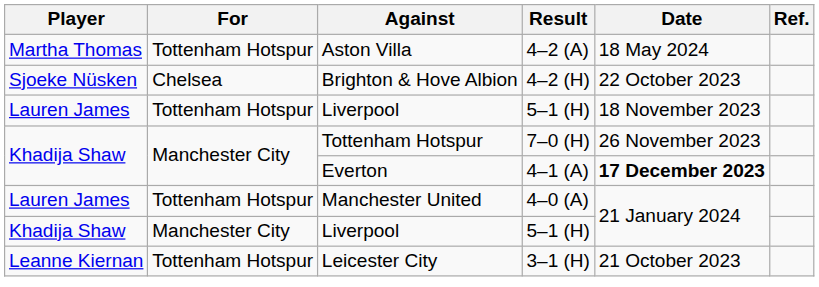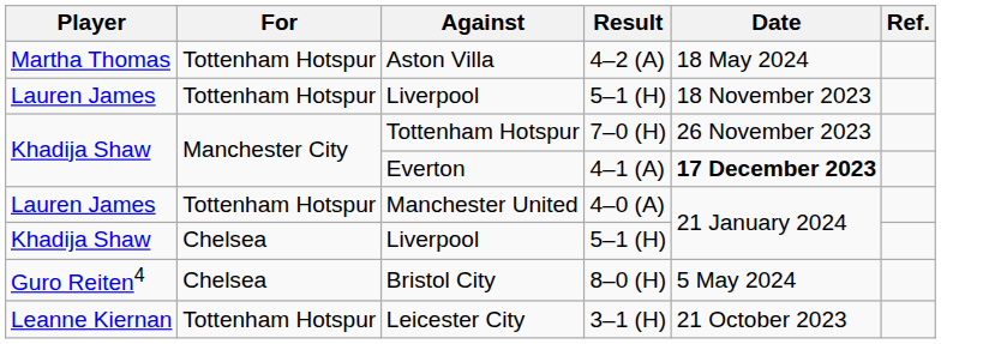- row: Sjoeke Nüsken | Chelsea | Brighton & Hove Albion | 4–2 (H) | 22 October 2023
Khadija Shaw / Liverpool | For: Manchester City -> Chelsea
+ row: Guro Reiten4 | Chelsea | Bristol City | 8–0 (H) | 5 May 2024
